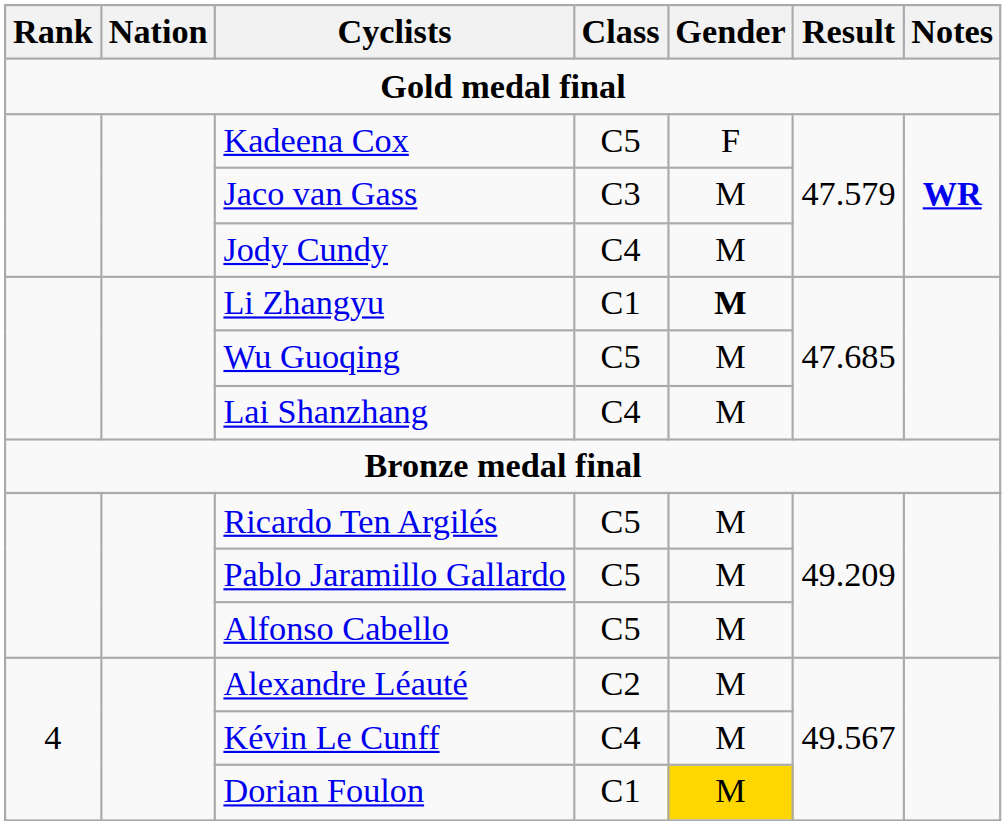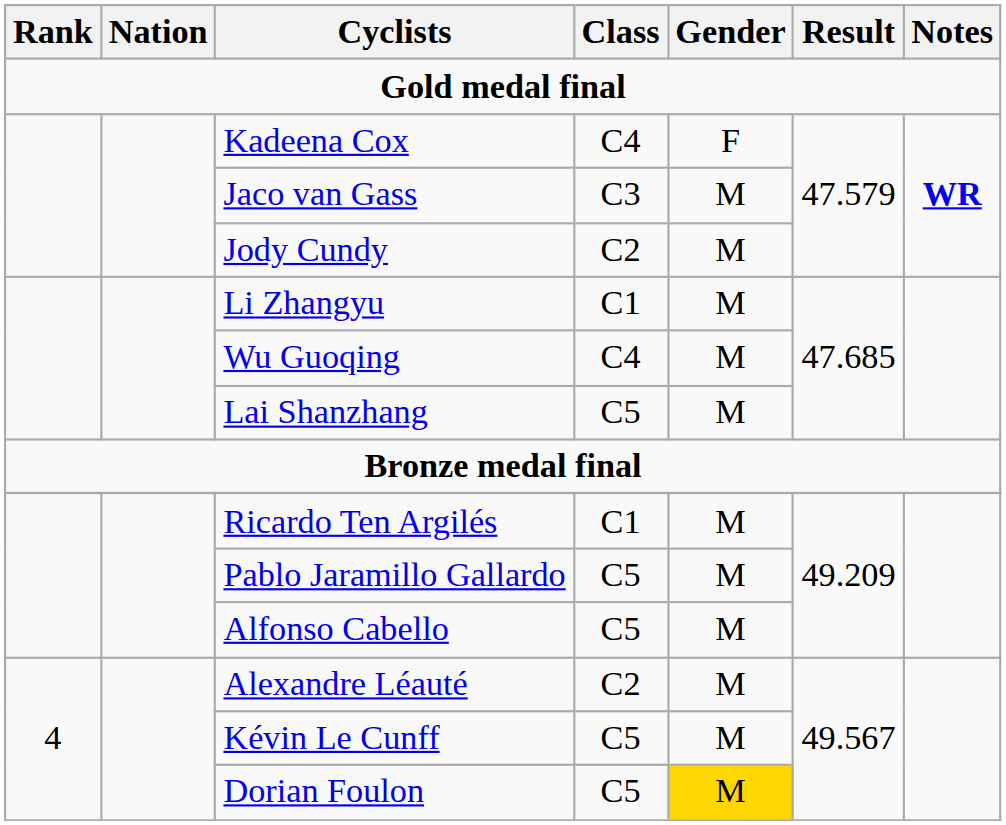Kadeena Cox | Class: C5 -> C4
Jody Cundy | Class: C4 -> C2
Li Zhangyu | Gender: bold -> normal
Wu Guoqing | Class: C5 -> C4
Lai Shanzhang | Class: C4 -> C5
Ricardo Ten Argilés | Class: C5 -> C1
Kévin Le Cunff | Class: C4 -> C5
Dorian Foulon | Class: C1 -> C5
